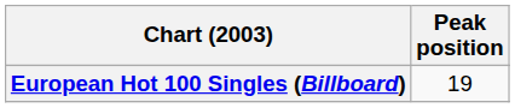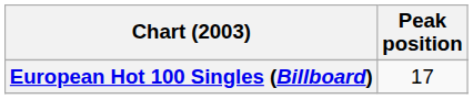European Hot 100 Singles (Billboard) | Peak position: 19 -> 17
